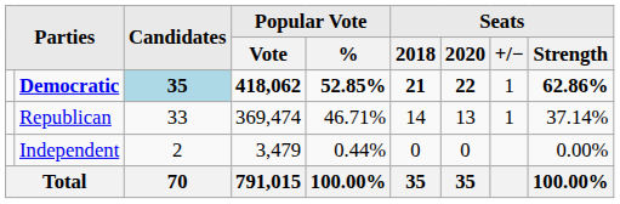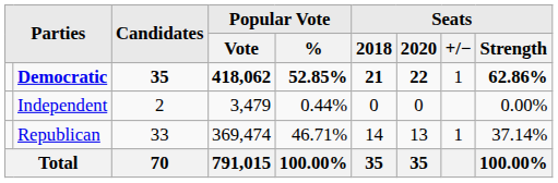Democratic | Candidates: lightblue background -> no background
rows swapped: Republican <-> Independent
